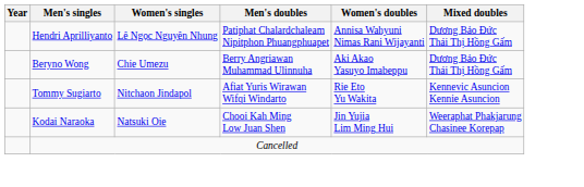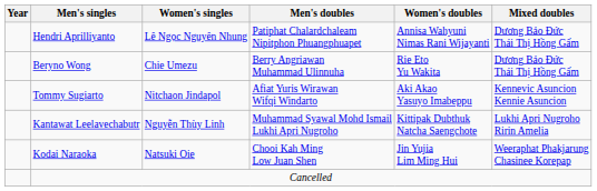Beryno Wong | Women's doubles: Aki Akao Yasuyo Imabeppu -> Rie Eto Yu Wakita
Tommy Sugiarto | Women's doubles: Rie Eto Yu Wakita -> Aki Akao Yasuyo Imabeppu
+ row: Kantawat Leelavechabutr | Nguyễn Thùy Linh | Muhammad Syawal Mohd Ismail Lukhi Apri Nugroho | Kittipak Dubthuk Natcha Saengchote | Lukhi Apri Nugroho Ririn Amelia
